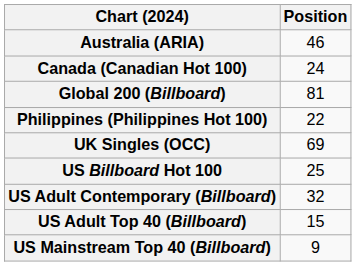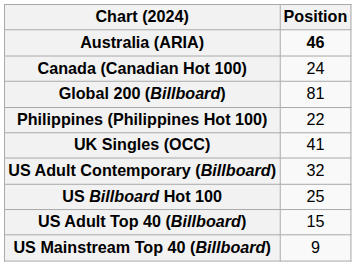Australia (ARIA) | Position: normal -> bold
UK Singles (OCC) | Position: 69 -> 41
rows swapped: US Billboard Hot 100 <-> US Adult Contemporary (Billboard)
